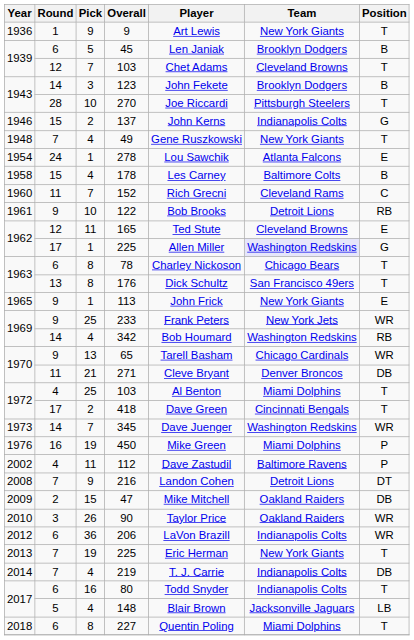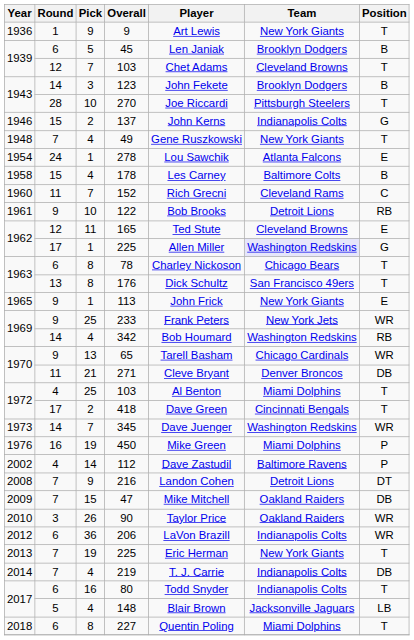112 | Pick: 11 -> 14
47 | Round: 2 -> 7
